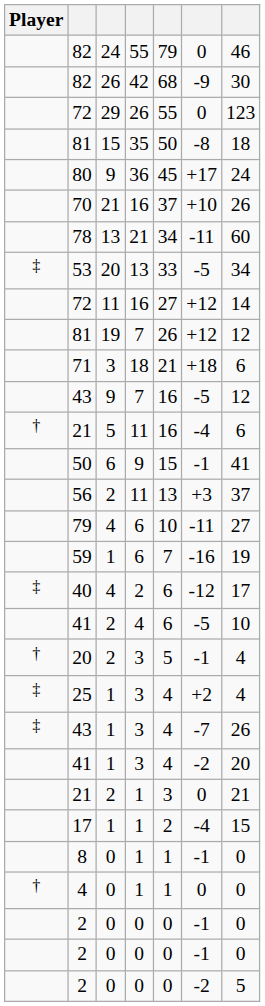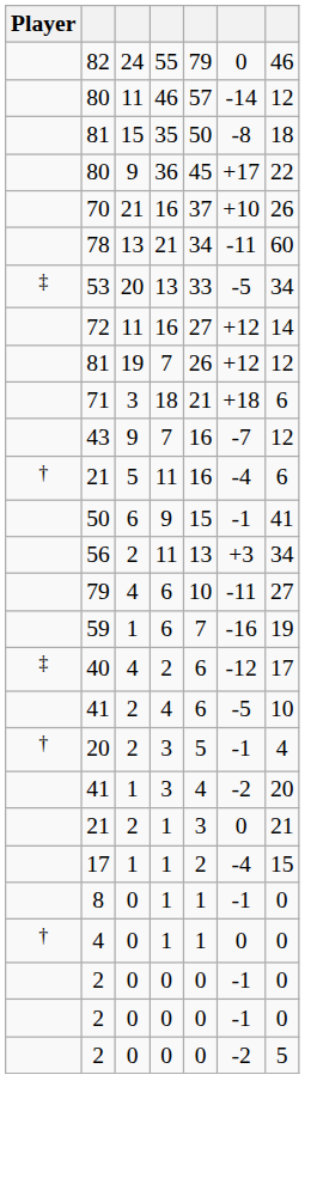- row: 82 | 26 | 42 | 68 | -9 | 30
+ row: 80 | 11 | 46 | 57 | -14 | 12
- row: 72 | 29 | 26 | 55 | 0 | 123
80 / 36 | column 7: 24 -> 22
43 / 7 | column 6: -5 -> -7
56 | column 7: 37 -> 34
- row: ‡ | 25 | 1 | 3 | 4 | +2 | 4
- row: ‡ | 43 | 1 | 3 | 4 | -7 | 26
